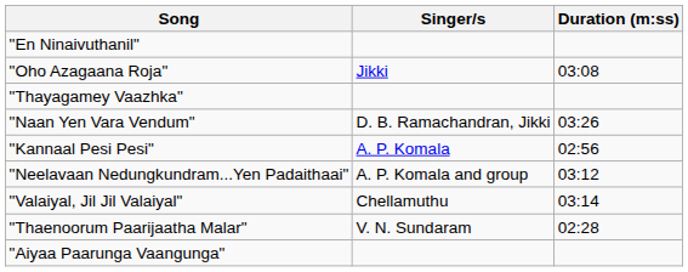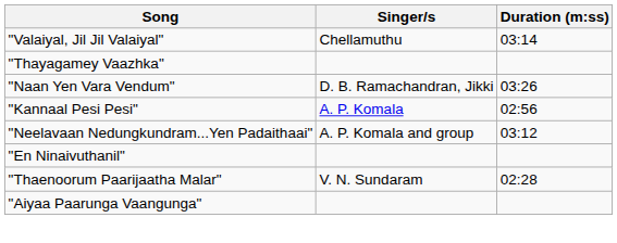rows swapped: "En Ninaivuthanil" <-> "Valaiyal, Jil Jil Valaiyal"
- row: "Oho Azagaana Roja" | Jikki | 03:08
